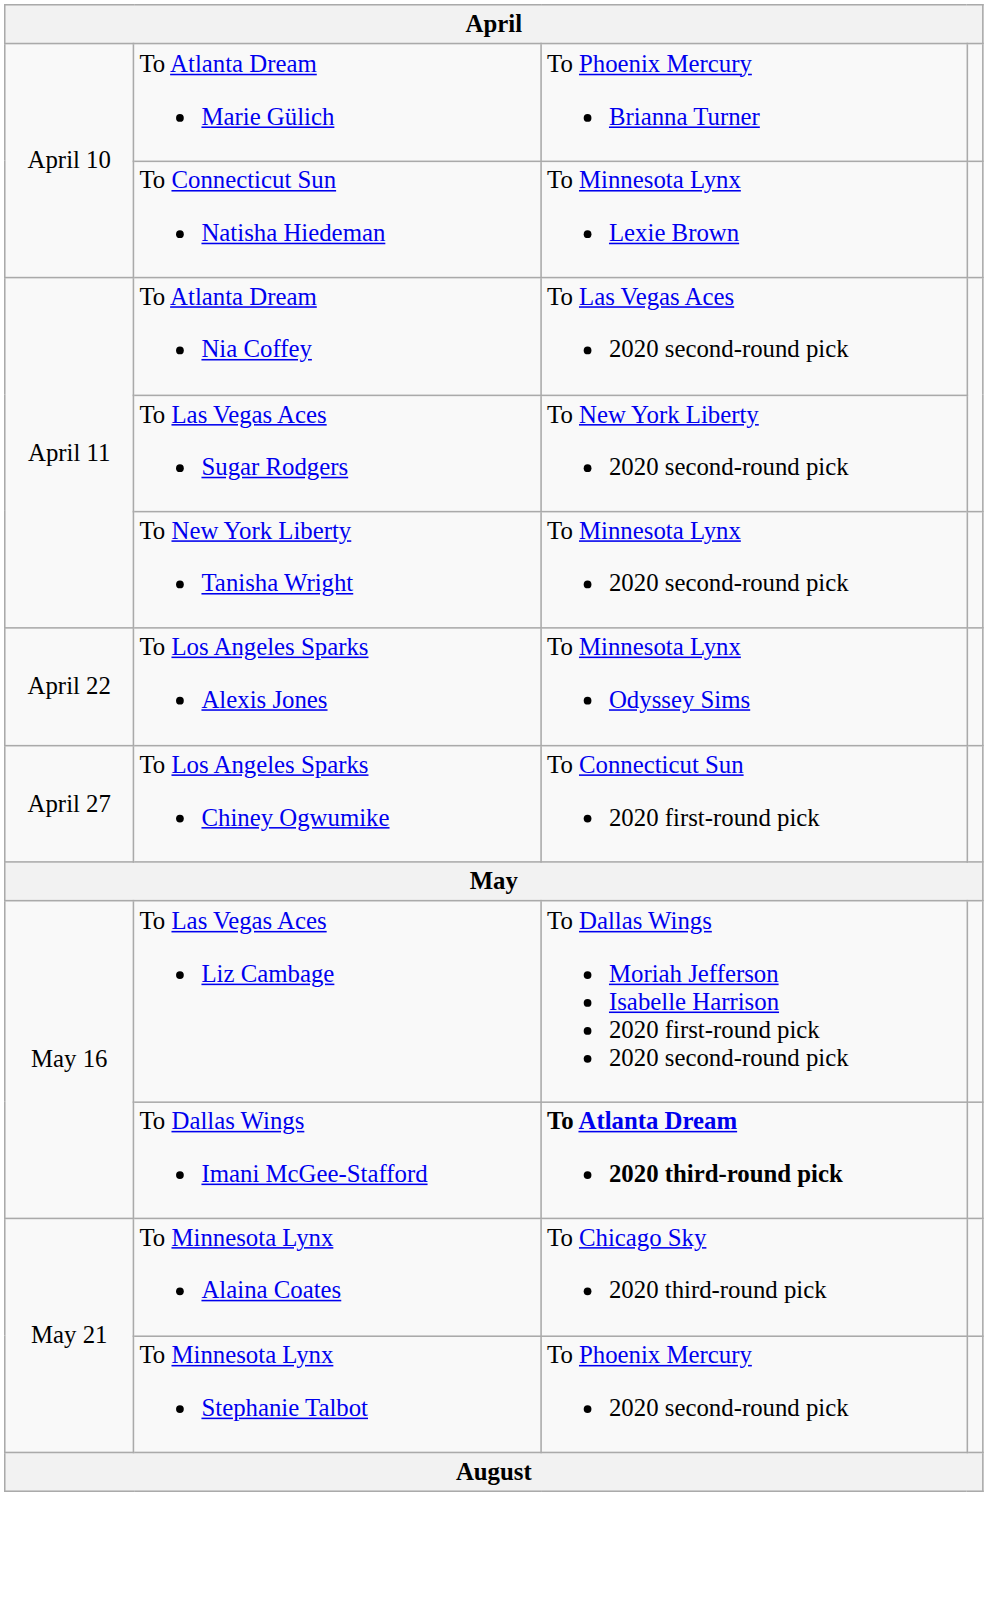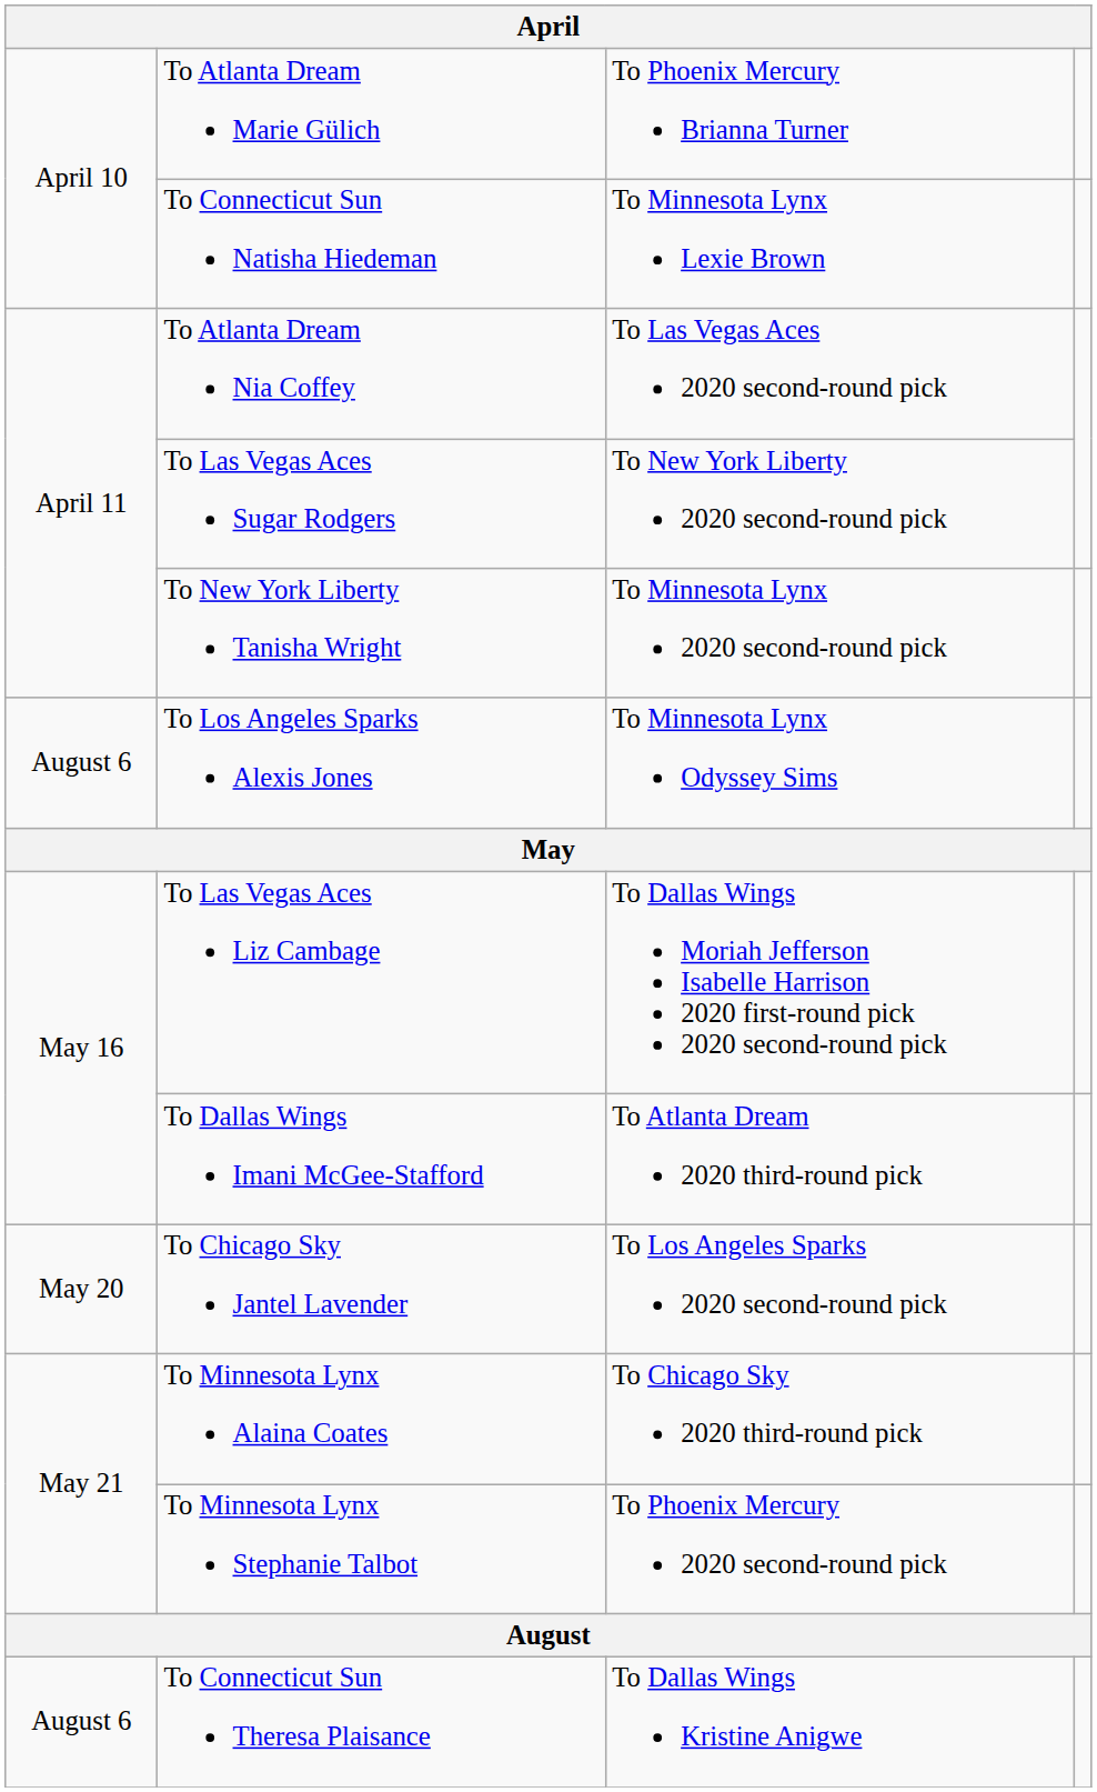To Los Angeles Sparks Alexis Jones | column 1: April 22 -> August 6
- row: April 27 | To Los Angeles Sparks Chiney Ogwumike | To Connecticut Sun 2020 first-round pick
To Dallas Wings Imani McGee-Stafford | column 3: bold -> normal
+ row: May 20 | To Chicago Sky Jantel Lavender | To Los Angeles Sparks 2020 second-round pick
+ row: August 6 | To Connecticut Sun Theresa Plaisance | To Dallas Wings Kristine Anigwe
